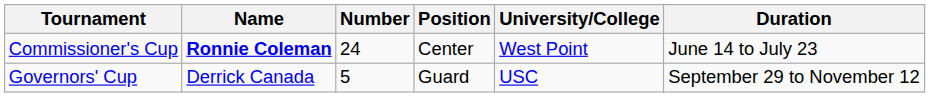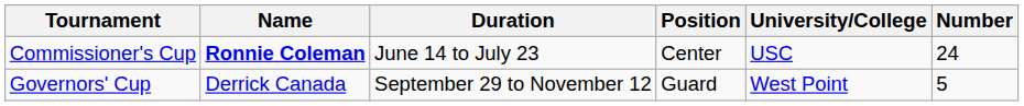columns swapped: Number <-> Duration
Commissioner's Cup | University/College: West Point -> USC
Governors' Cup | University/College: USC -> West Point
